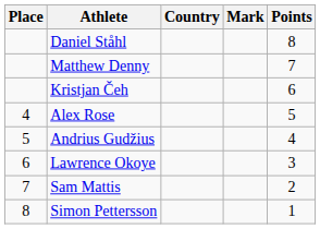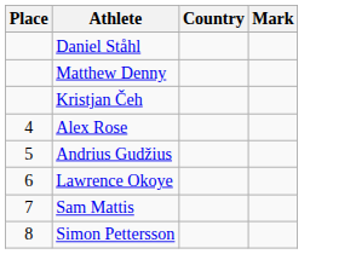- column: Points | 8 | 7 | 6 | 5 | 4 | 3 | 2 | 1
